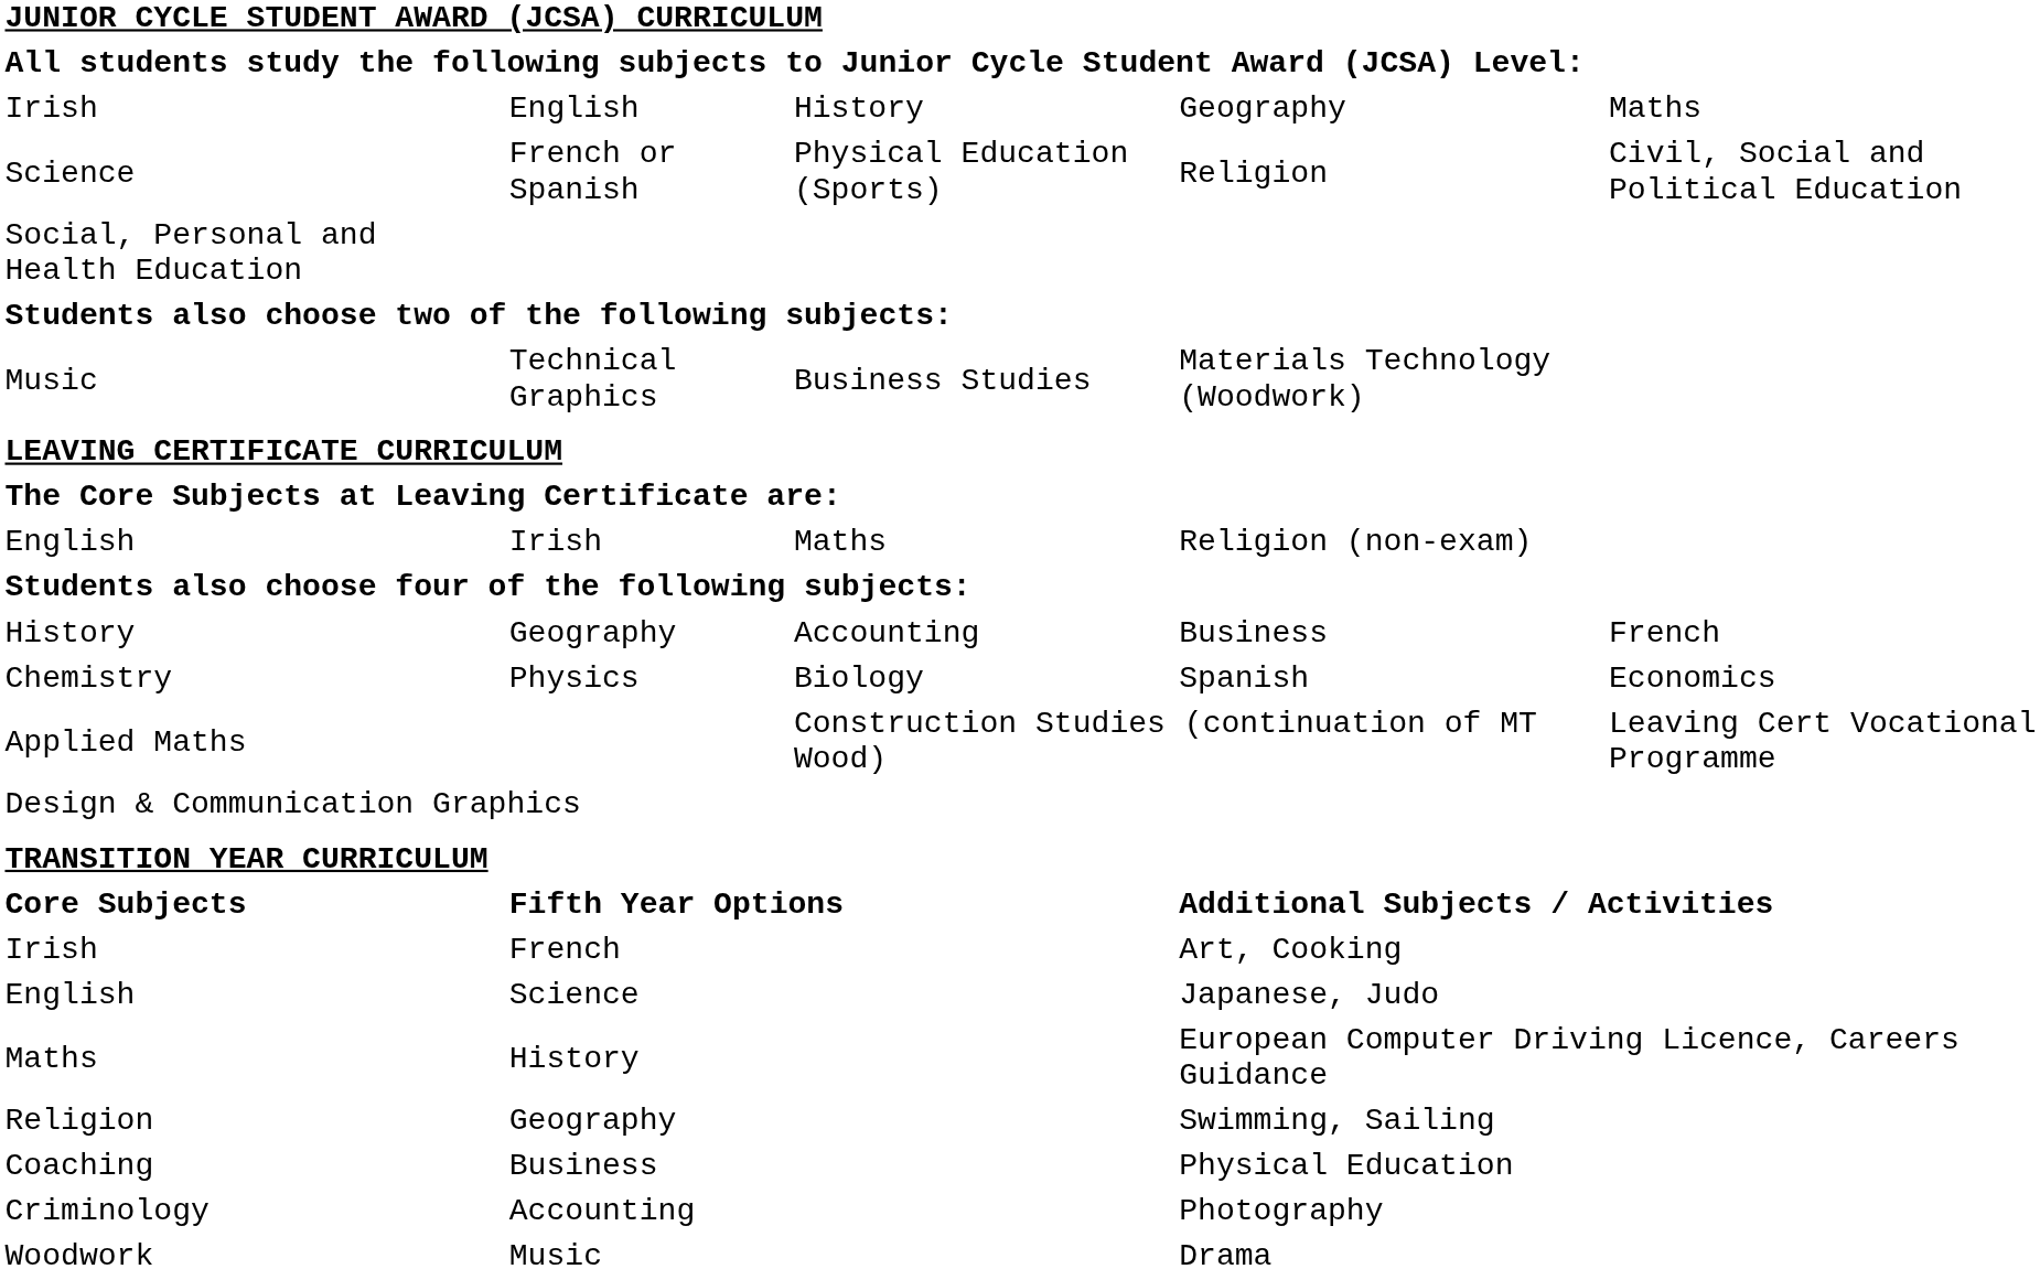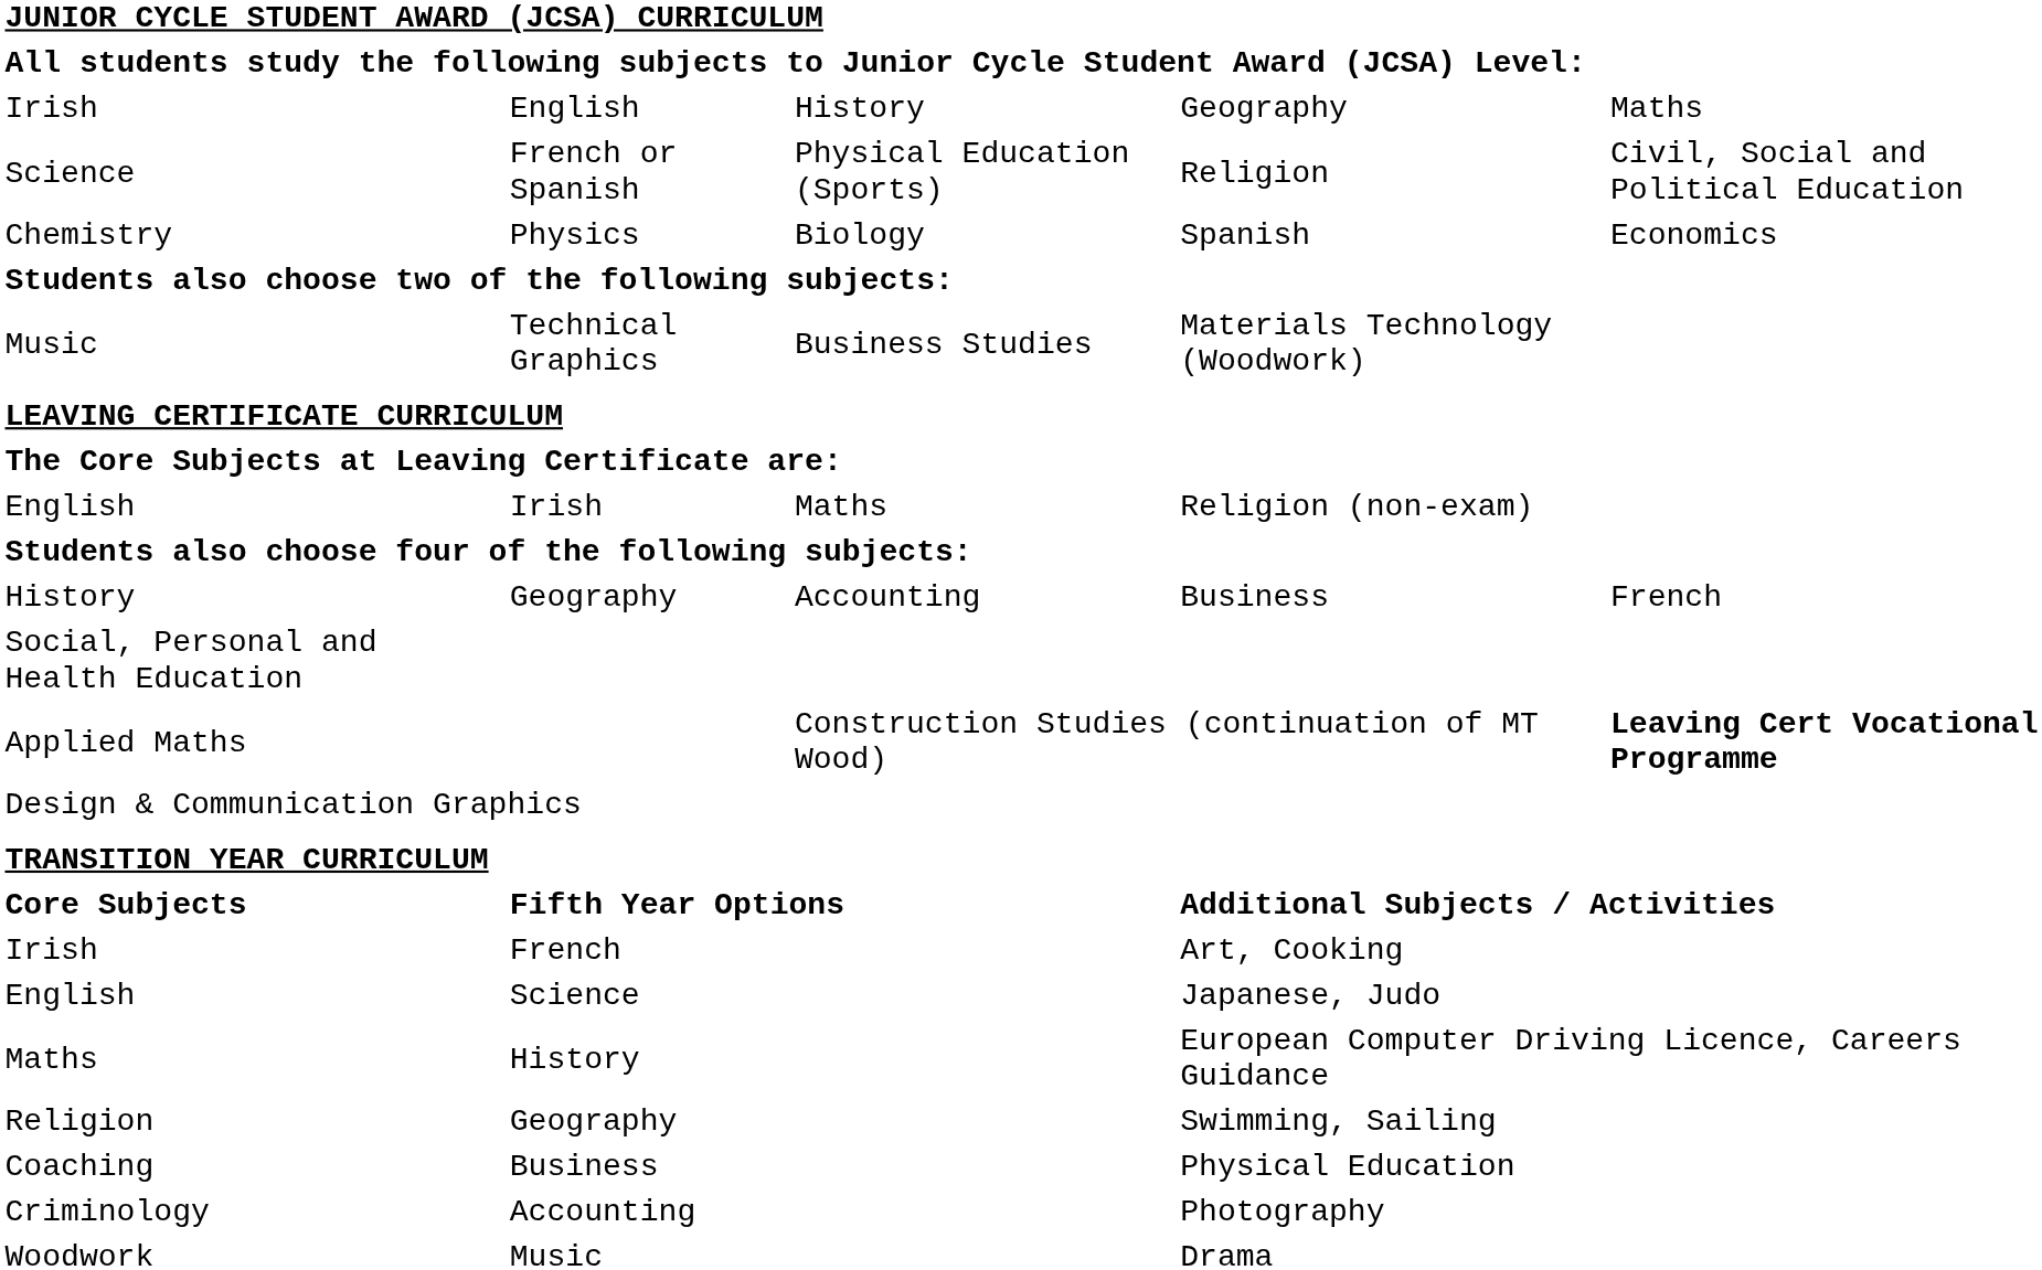rows swapped: Social, Personal and Health Education <-> Chemistry
Applied Maths | column 5: normal -> bold
